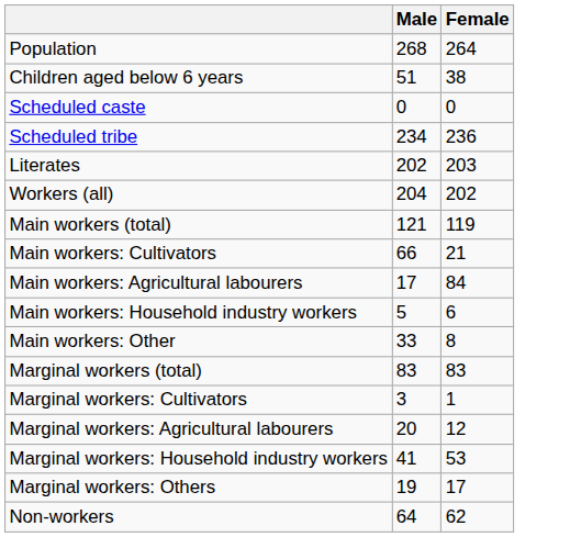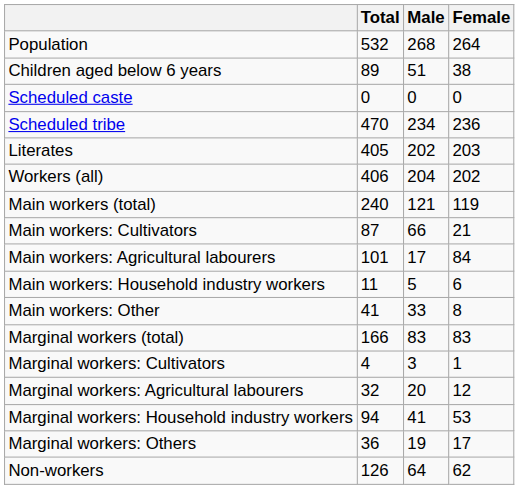+ column: Total | 532 | 89 | 0 | 470 | 405 | 406 | 240 | 87 | 101 | 11 | 41 | 166 | 4 | 32 | 94 | 36 | 126
